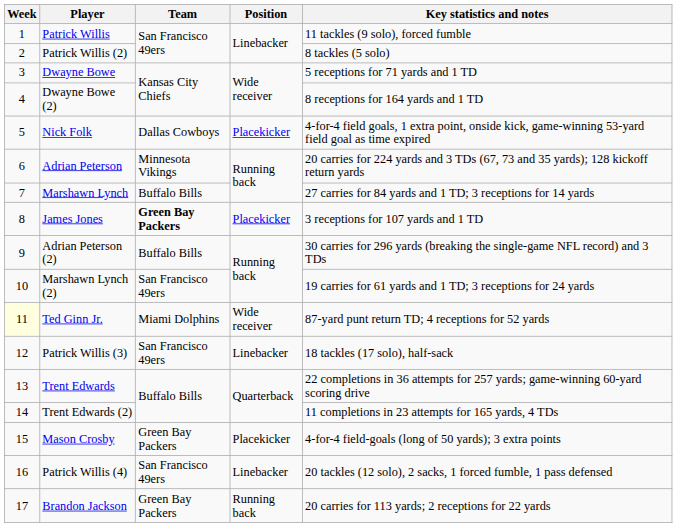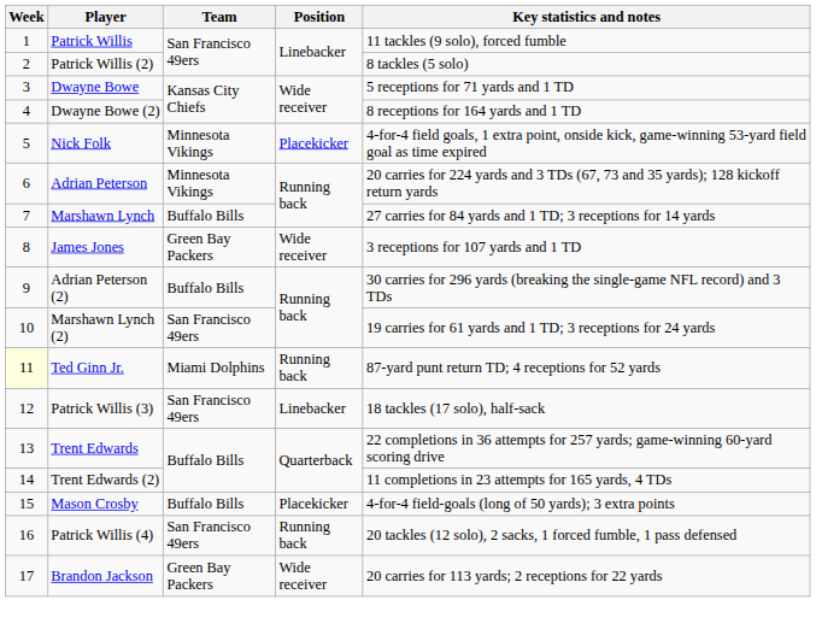Nick Folk | Team: Dallas Cowboys -> Minnesota Vikings
James Jones | Team: bold -> normal
James Jones | Position: Placekicker -> Wide receiver
Ted Ginn Jr. | Position: Wide receiver -> Running back
Mason Crosby | Team: Green Bay Packers -> Buffalo Bills
Patrick Willis (4) | Position: Linebacker -> Running back
Brandon Jackson | Position: Running back -> Wide receiver
